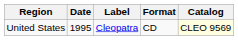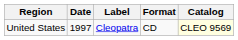United States | Date: 1995 -> 1997
